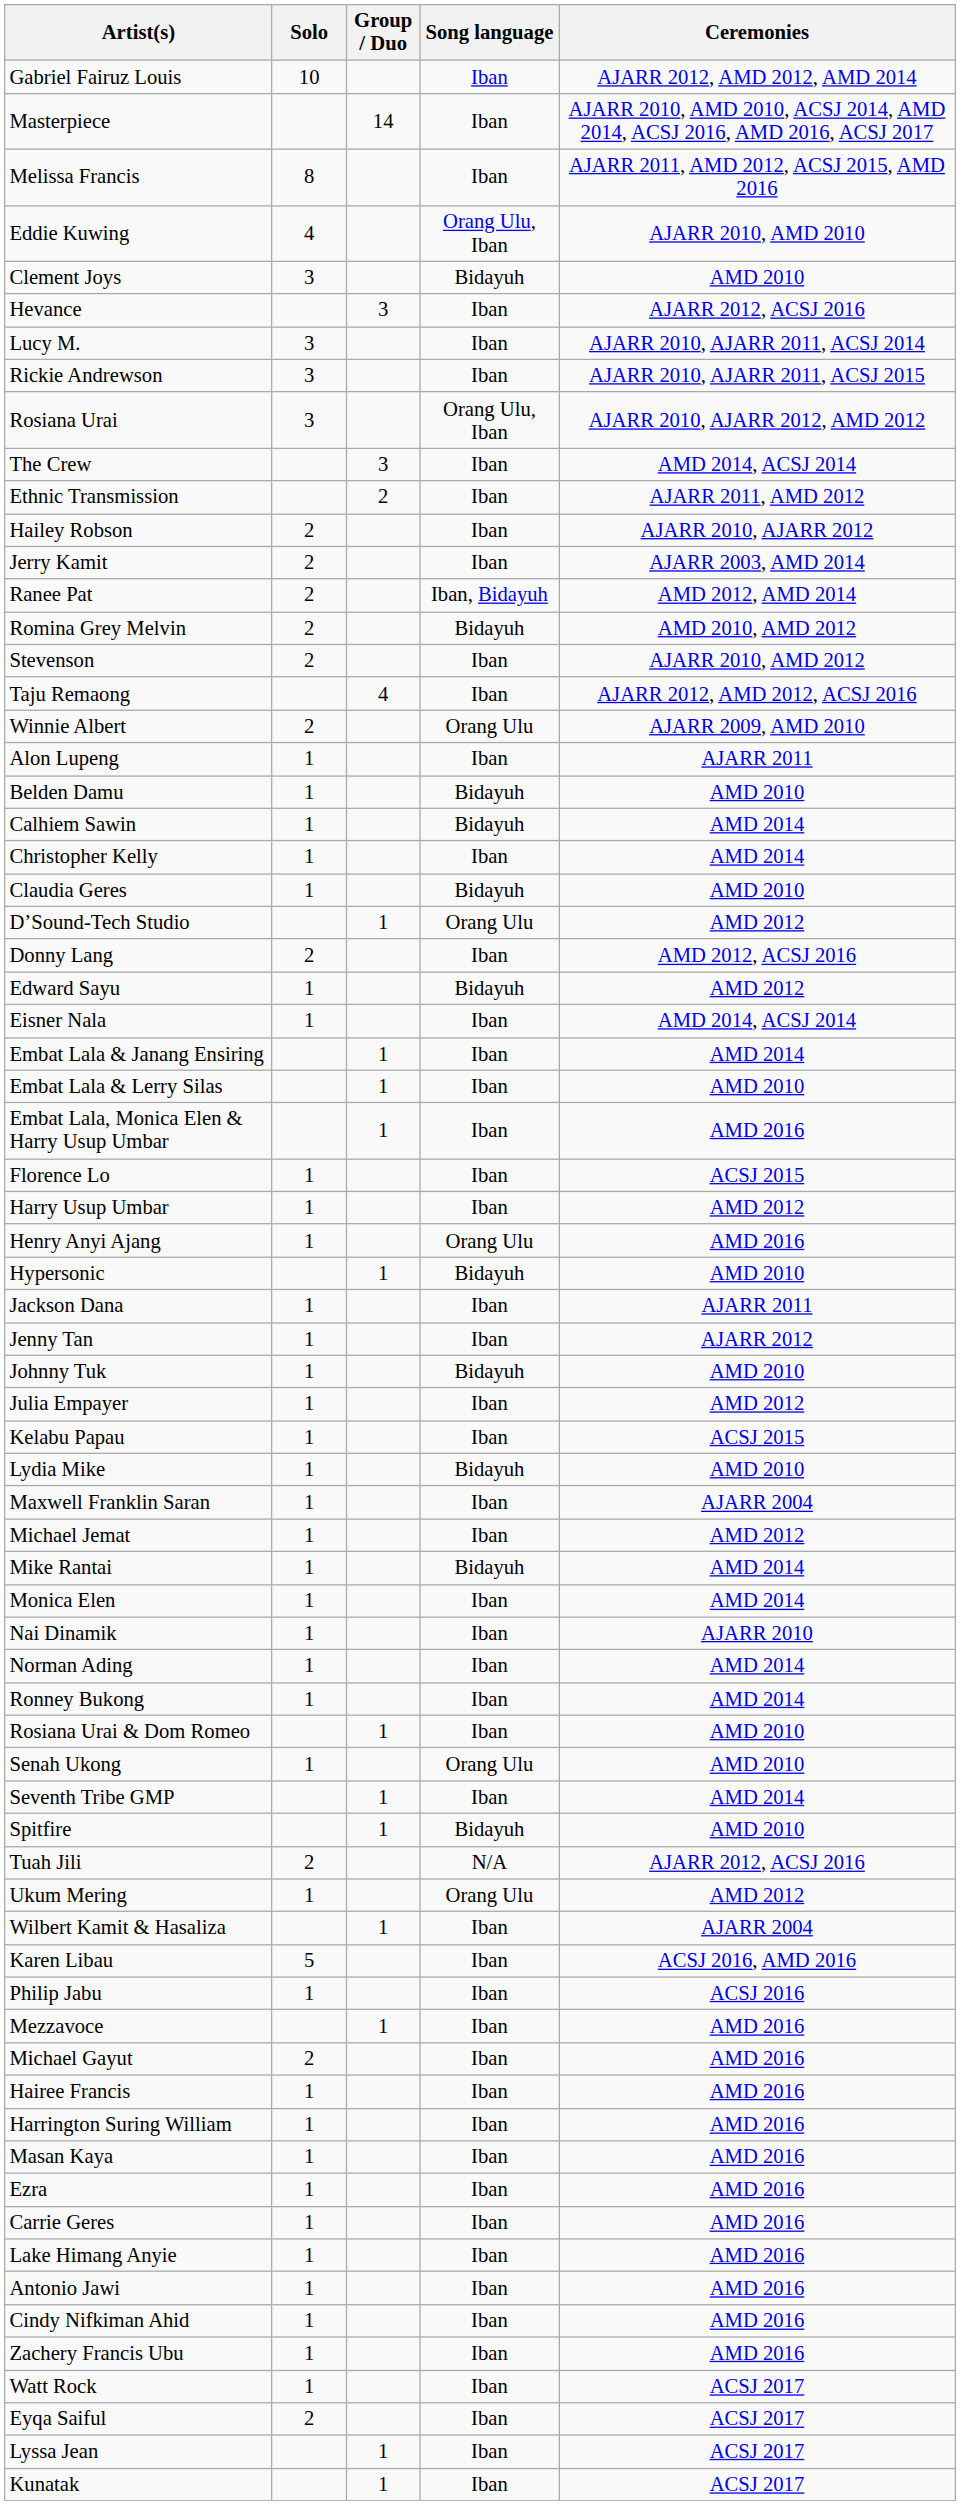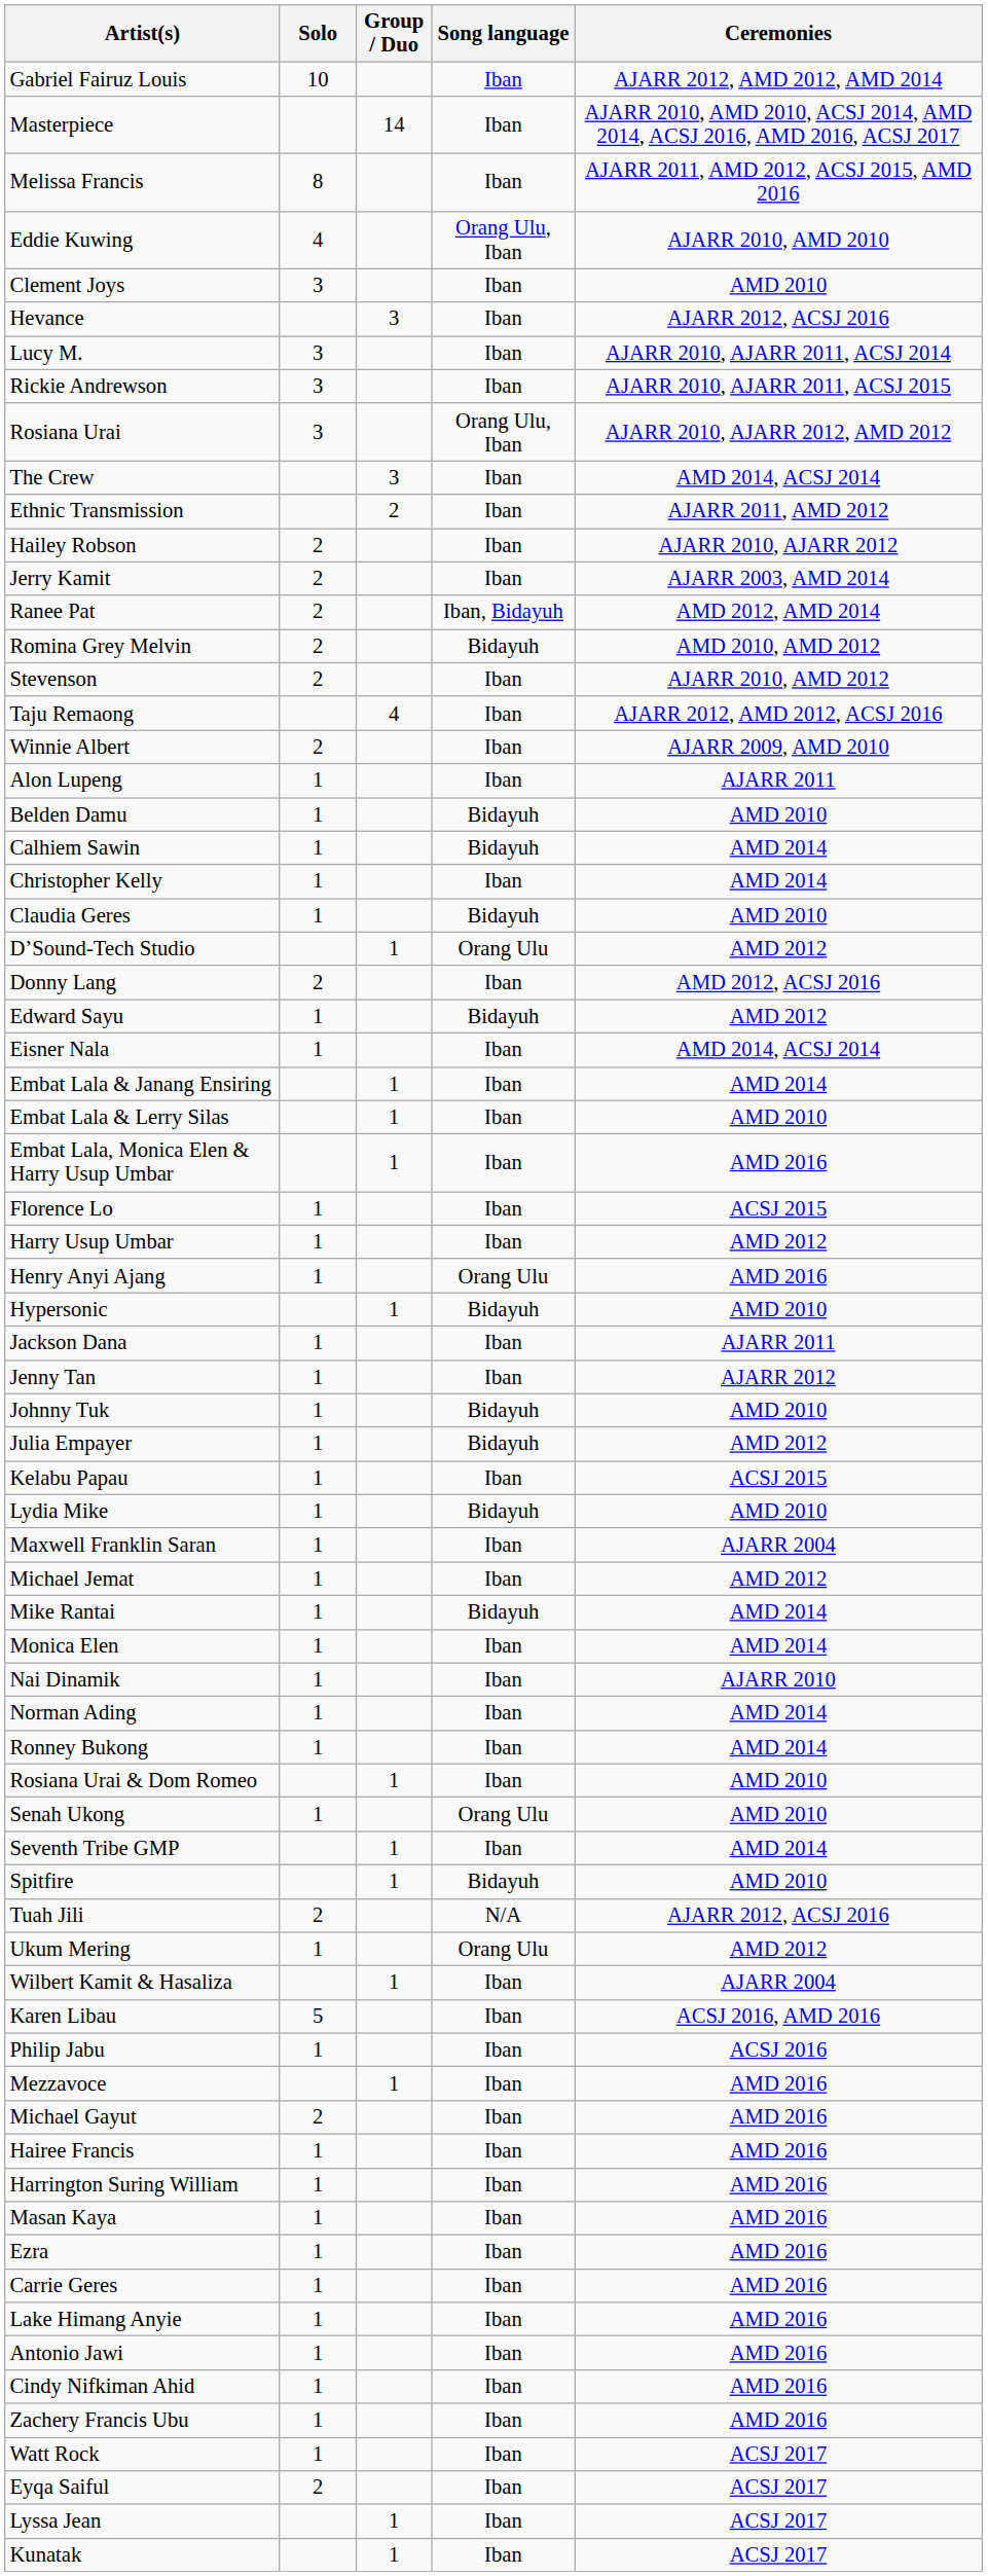Clement Joys | Song language: Bidayuh -> Iban
Winnie Albert | Song language: Orang Ulu -> Iban
Julia Empayer | Song language: Iban -> Bidayuh
